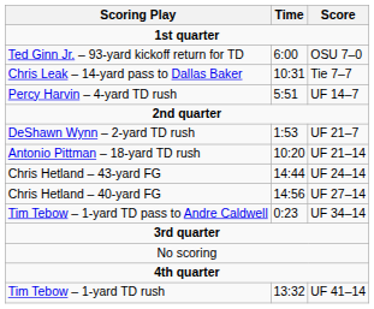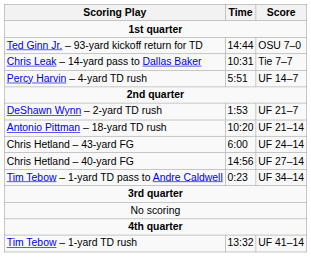Ted Ginn Jr. – 93-yard kickoff return for TD | Time: 6:00 -> 14:44
Chris Hetland – 43-yard FG | Time: 14:44 -> 6:00
